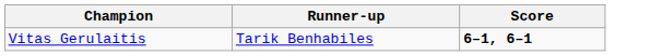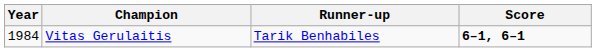+ column: Year | 1984
